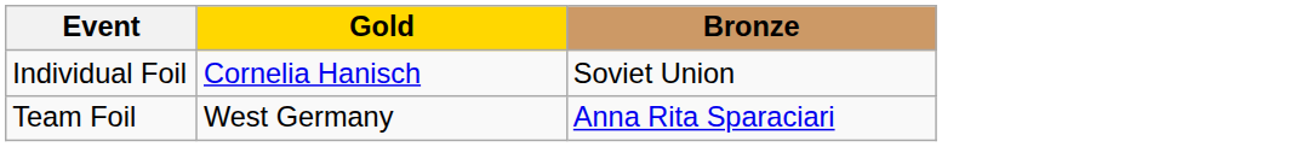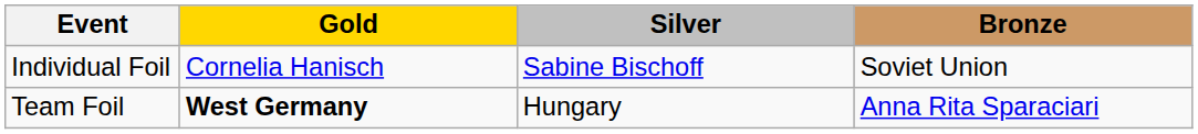+ column: Silver | Sabine Bischoff | Hungary
Team Foil | Gold: normal -> bold
